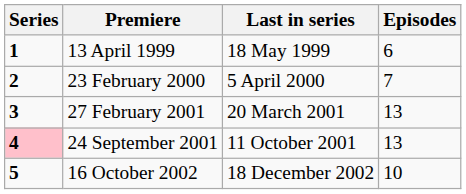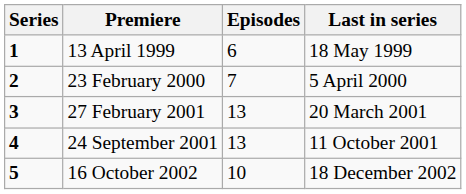columns swapped: Last in series <-> Episodes
24 September 2001 | Series: pink background -> no background
